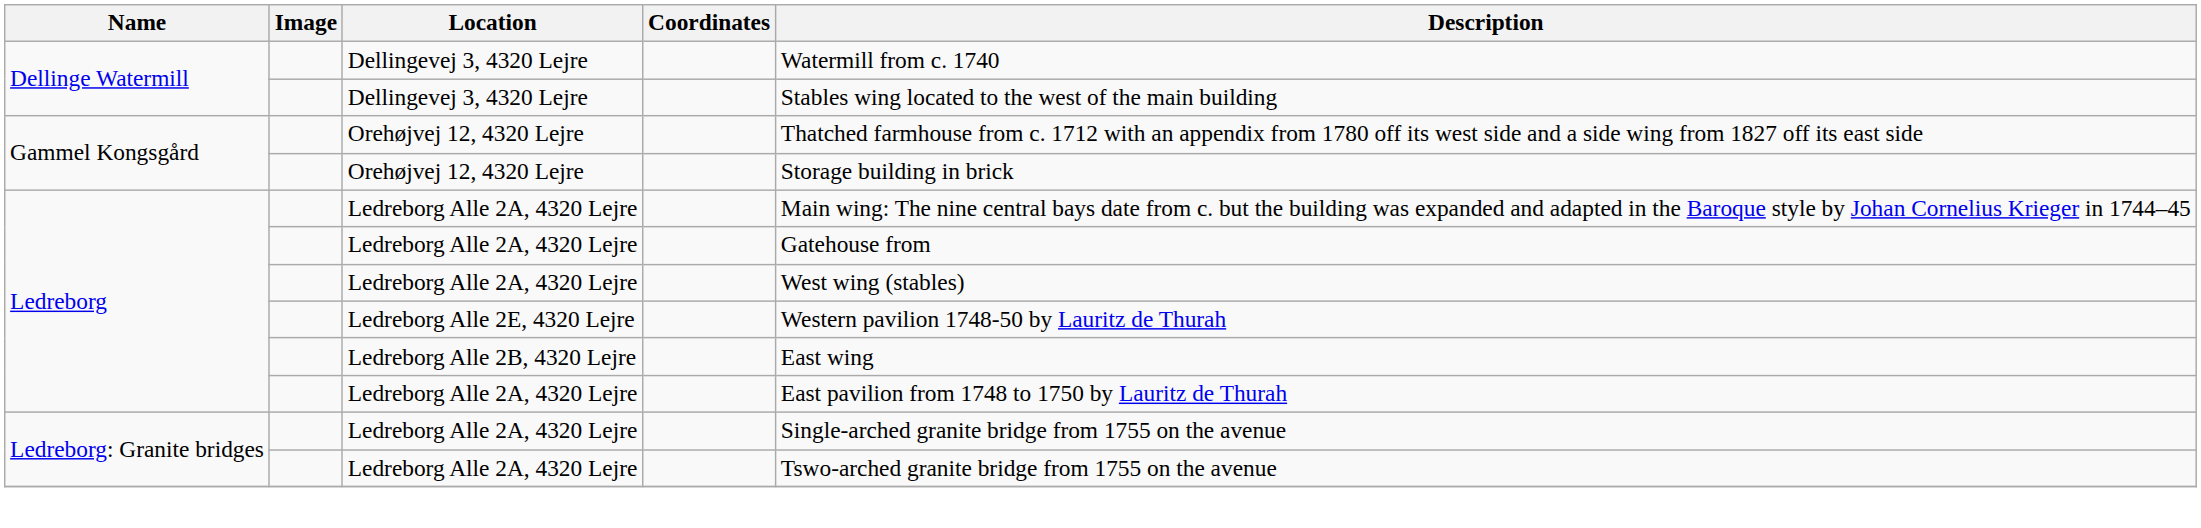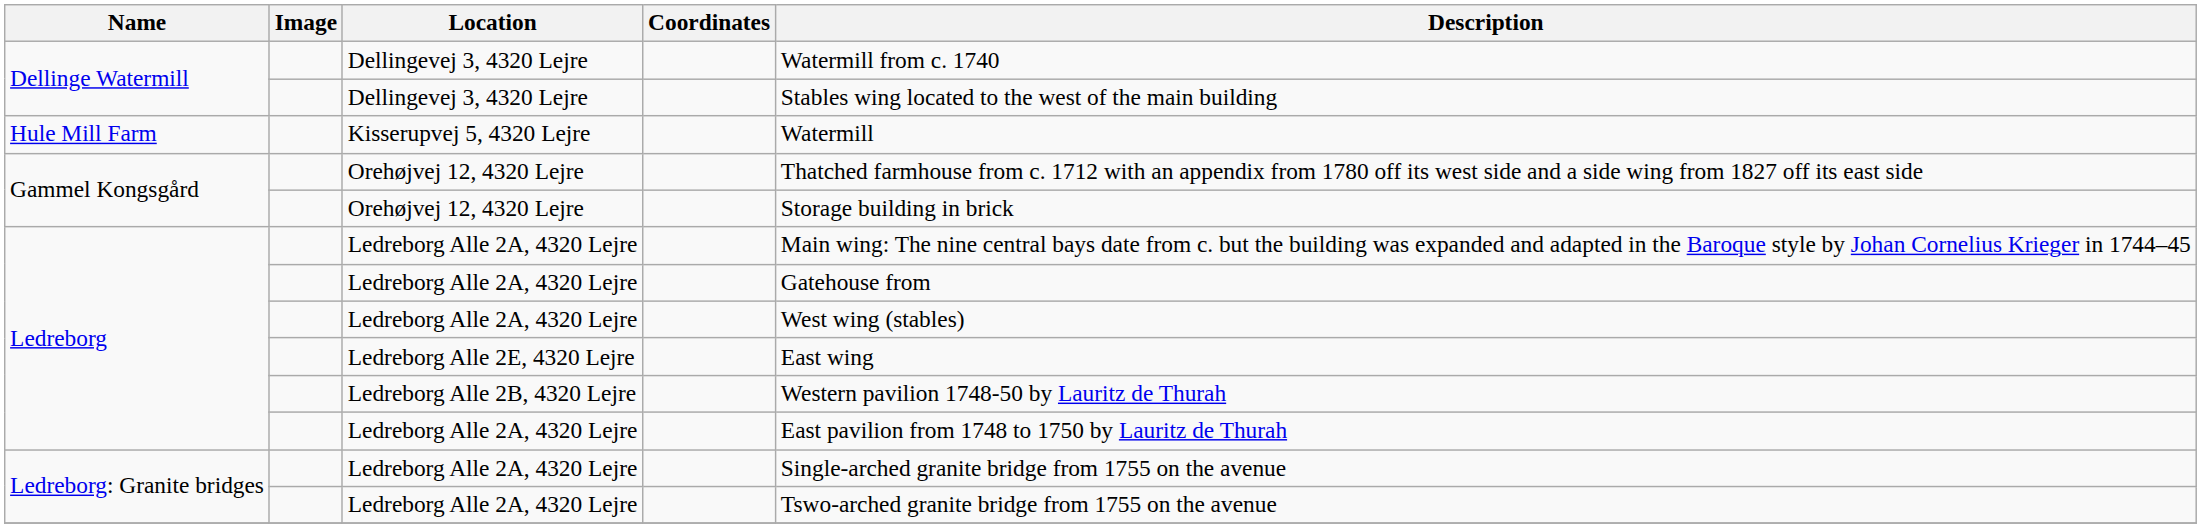+ row: Hule Mill Farm | Kisserupvej 5, 4320 Lejre | Watermill
Ledreborg Alle 2E, 4320 Lejre | Description: Western pavilion 1748-50 by Lauritz de Thurah -> East wing
Ledreborg Alle 2B, 4320 Lejre | Description: East wing -> Western pavilion 1748-50 by Lauritz de Thurah
